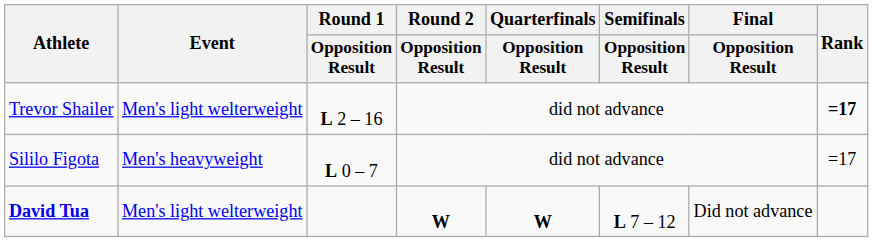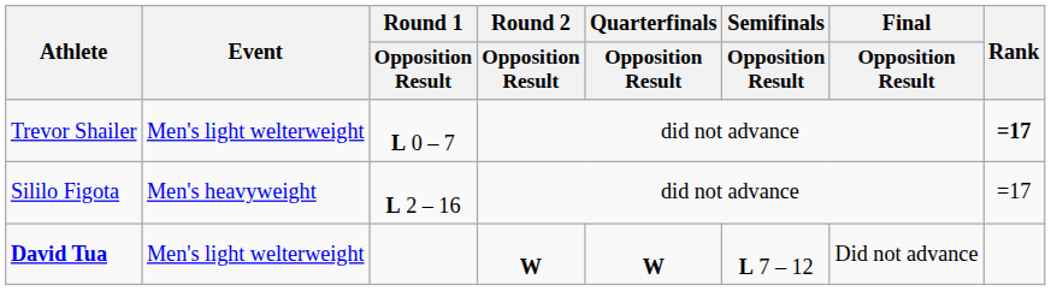Trevor Shailer | Round 1 / Opposition Result: L 2 – 16 -> L 0 – 7
Sililo Figota | Round 1 / Opposition Result: L 0 – 7 -> L 2 – 16
